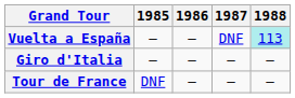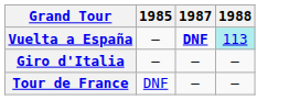- column: 1986 | — | — | —
Vuelta a España | 1987: normal -> bold
